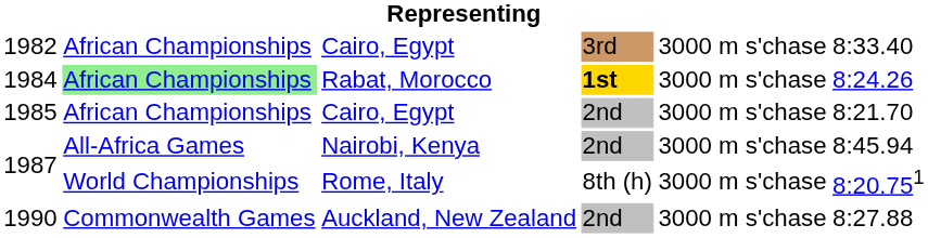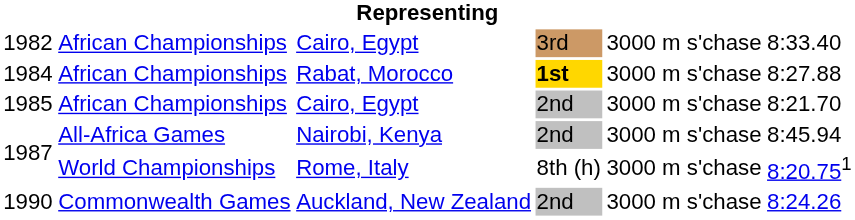1984 | column 2: lightgreen background -> no background
1984 | column 6: 8:24.26 -> 8:27.88
1990 | column 6: 8:27.88 -> 8:24.26
